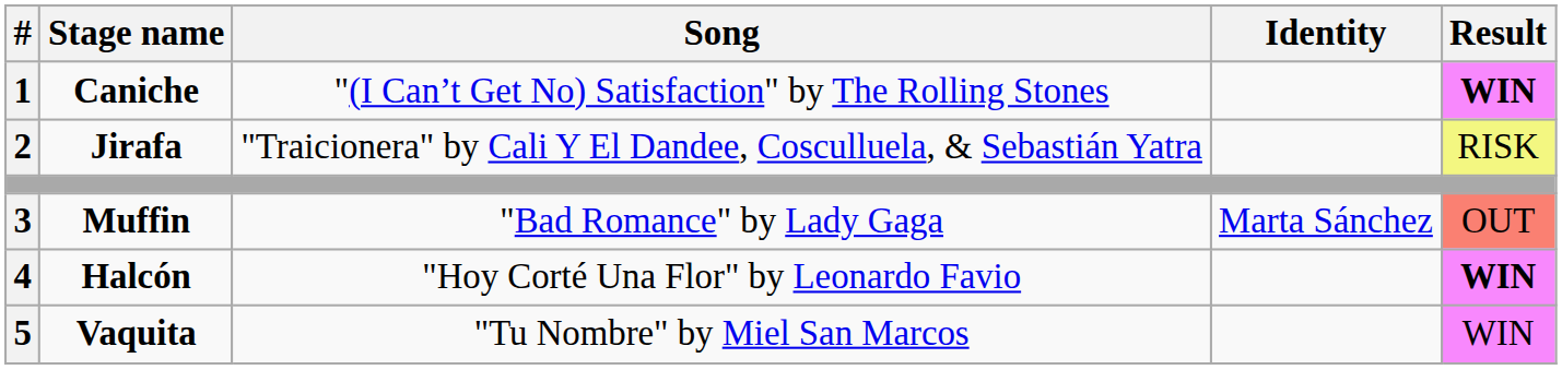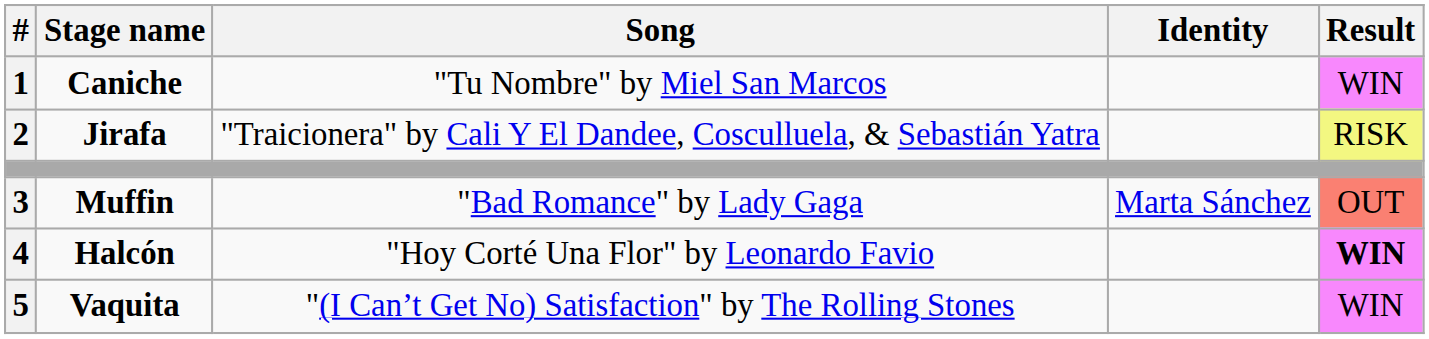Caniche | Song: "(I Can’t Get No) Satisfaction" by The Rolling Stones -> "Tu Nombre" by Miel San Marcos
Caniche | Result: bold -> normal
Vaquita | Song: "Tu Nombre" by Miel San Marcos -> "(I Can’t Get No) Satisfaction" by The Rolling Stones
